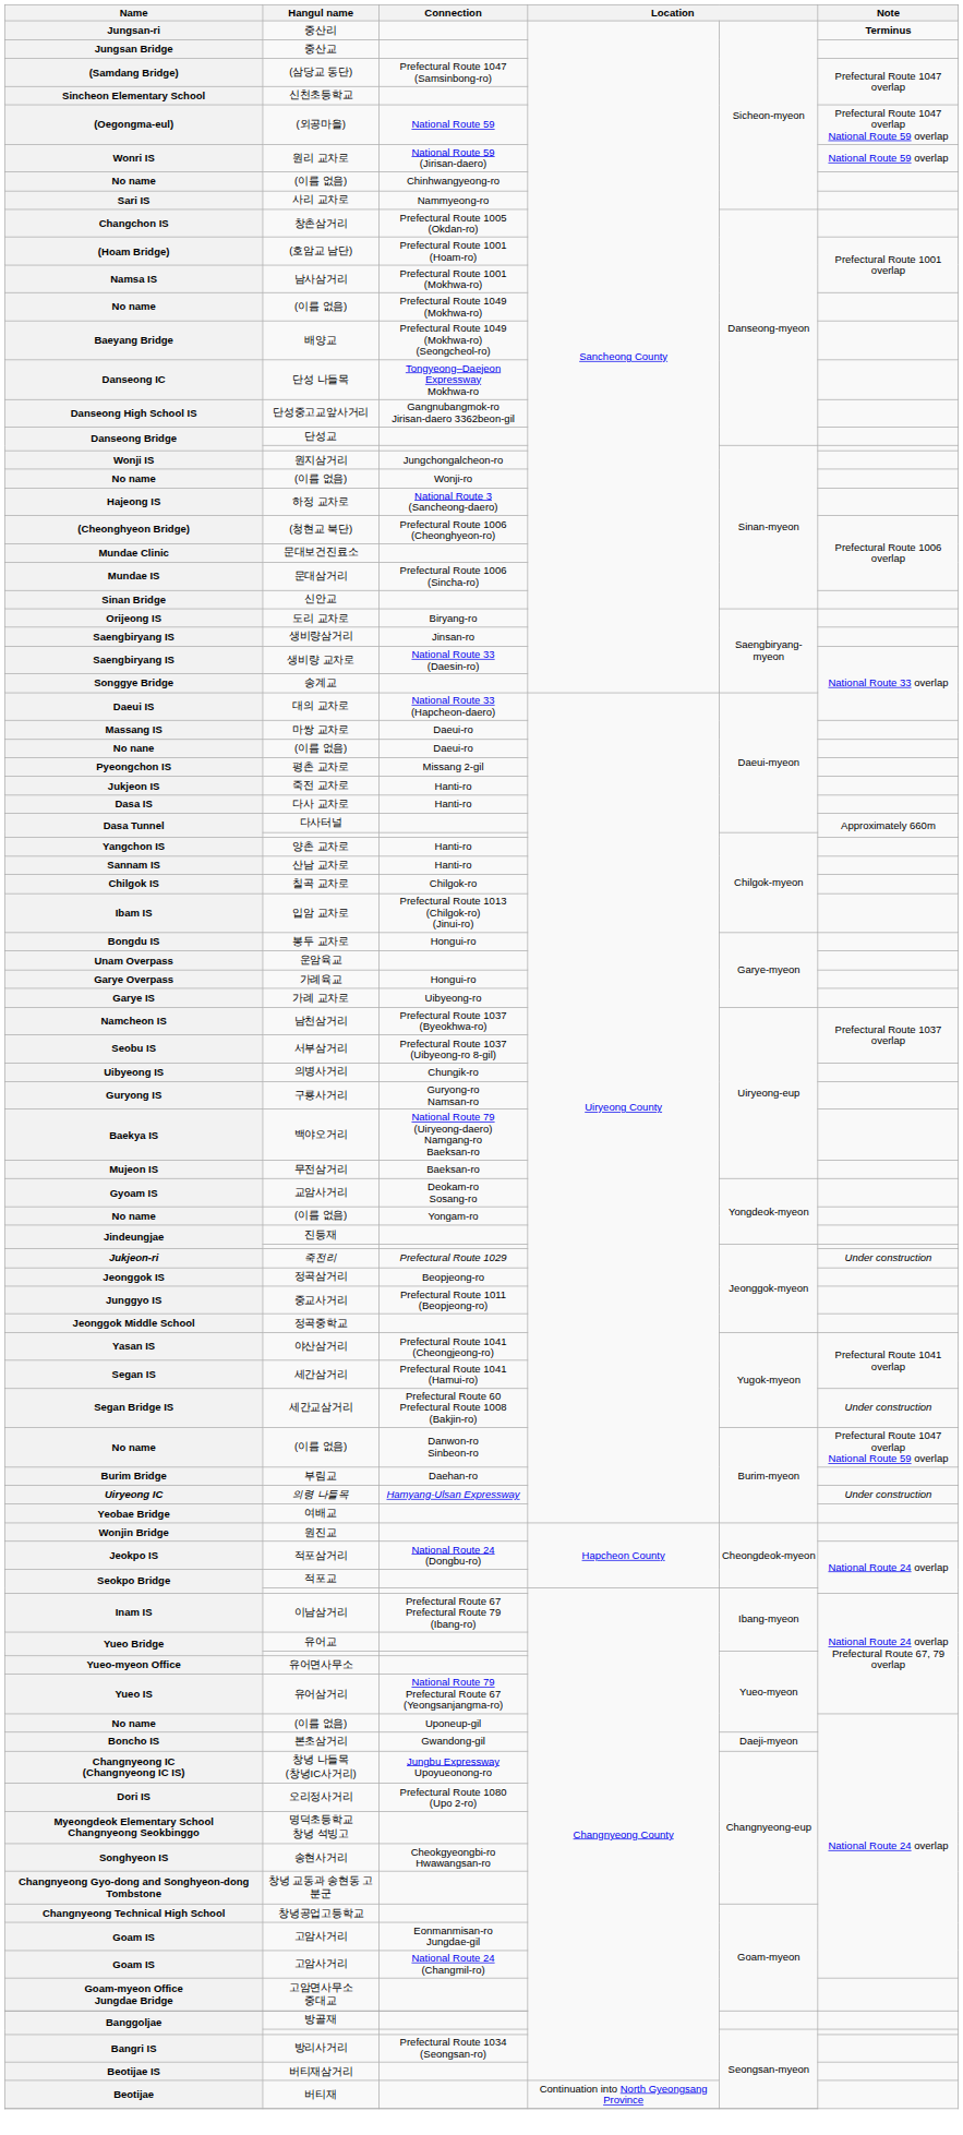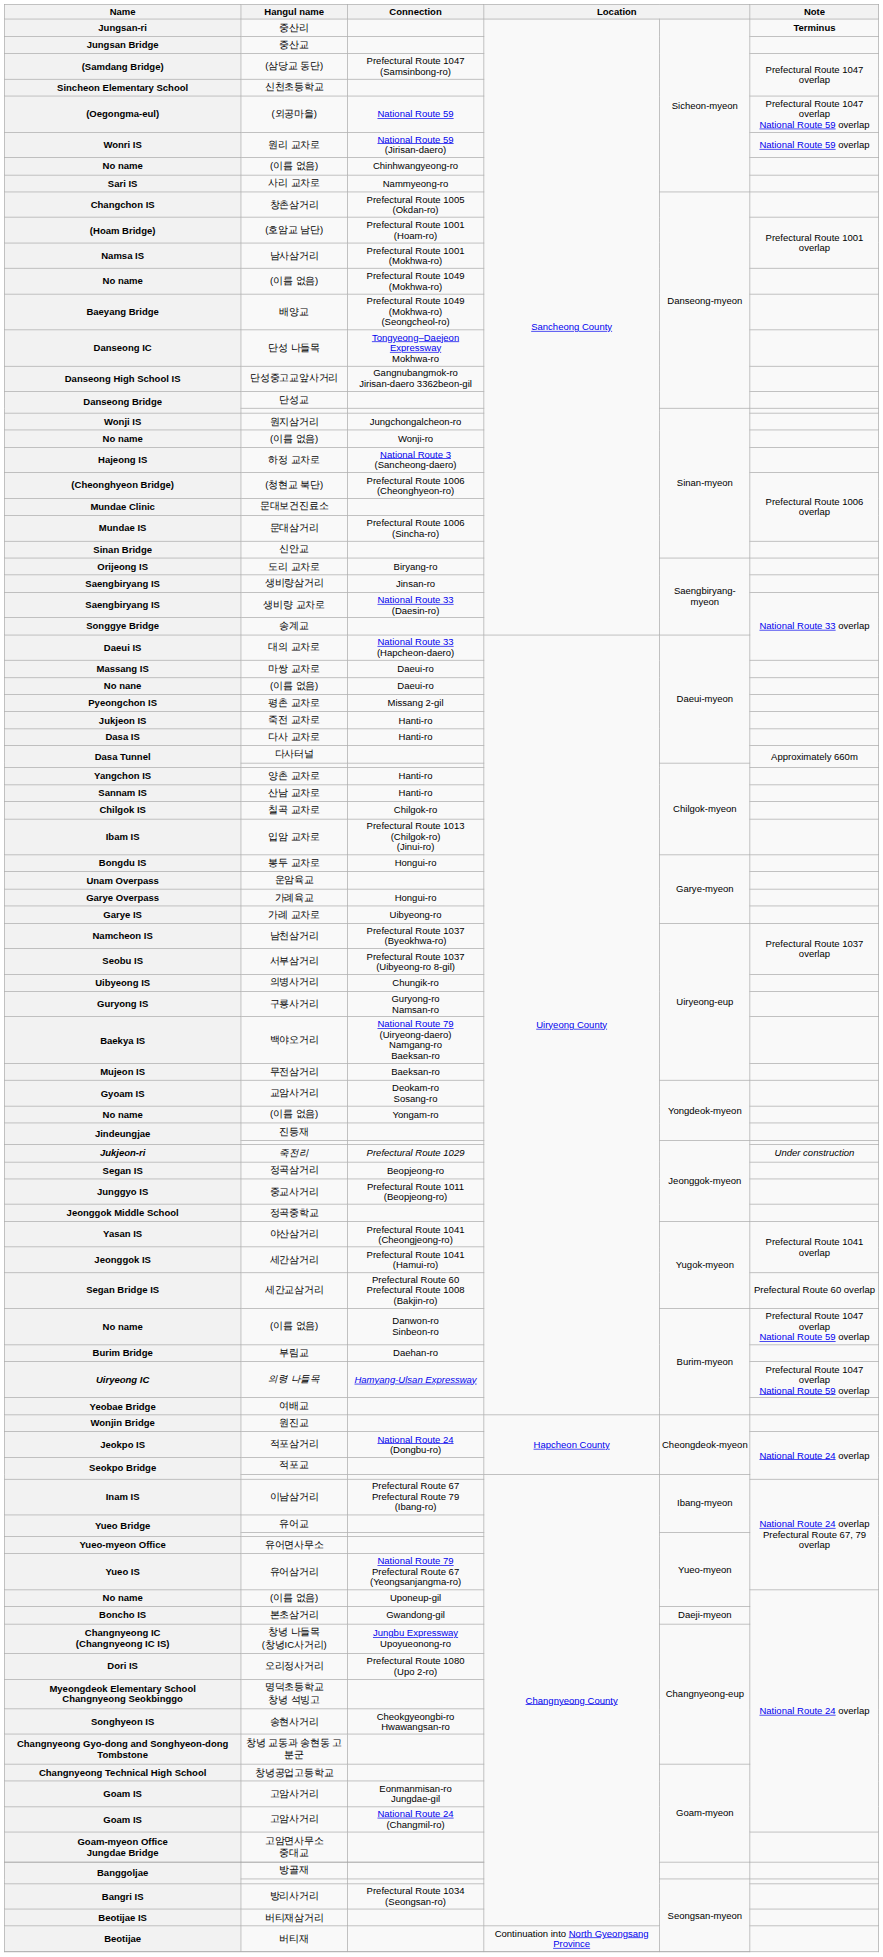정곡삼거리 | Name: Jeonggok IS -> Segan IS
세간삼거리 | Name: Segan IS -> Jeonggok IS
세간교삼거리 | Note: Under construction -> Prefectural Route 60 overlap
의령 나들목 | Note: Under construction -> Prefectural Route 1047 overlap National Route 59 overlap
